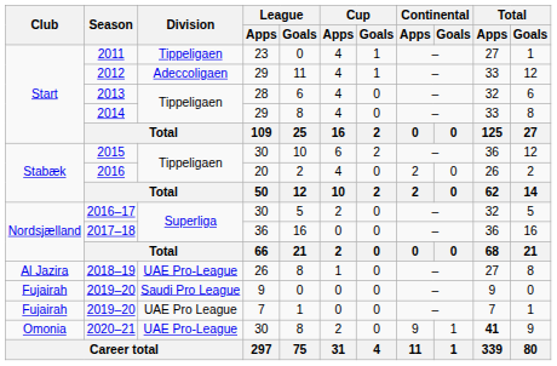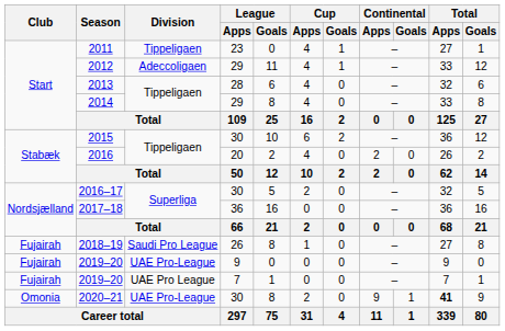2018–19 | Club: Al Jazira -> Fujairah
2018–19 | Division: UAE Pro-League -> Saudi Pro League
2019–20 / 9 | Division: Saudi Pro League -> UAE Pro-League
